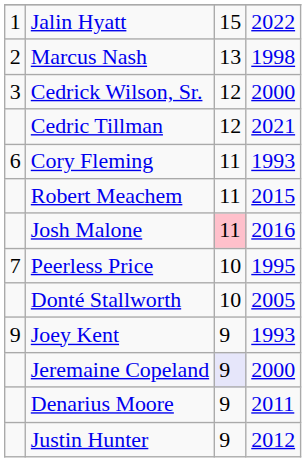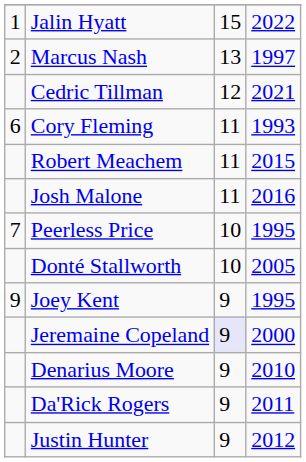Marcus Nash | column 4: 1998 -> 1997
- row: 3 | Cedrick Wilson, Sr. | 12 | 2000
Josh Malone | column 3: pink background -> no background
Joey Kent | column 4: 1993 -> 1995
Denarius Moore | column 4: 2011 -> 2010
+ row: Da'Rick Rogers | 9 | 2011
